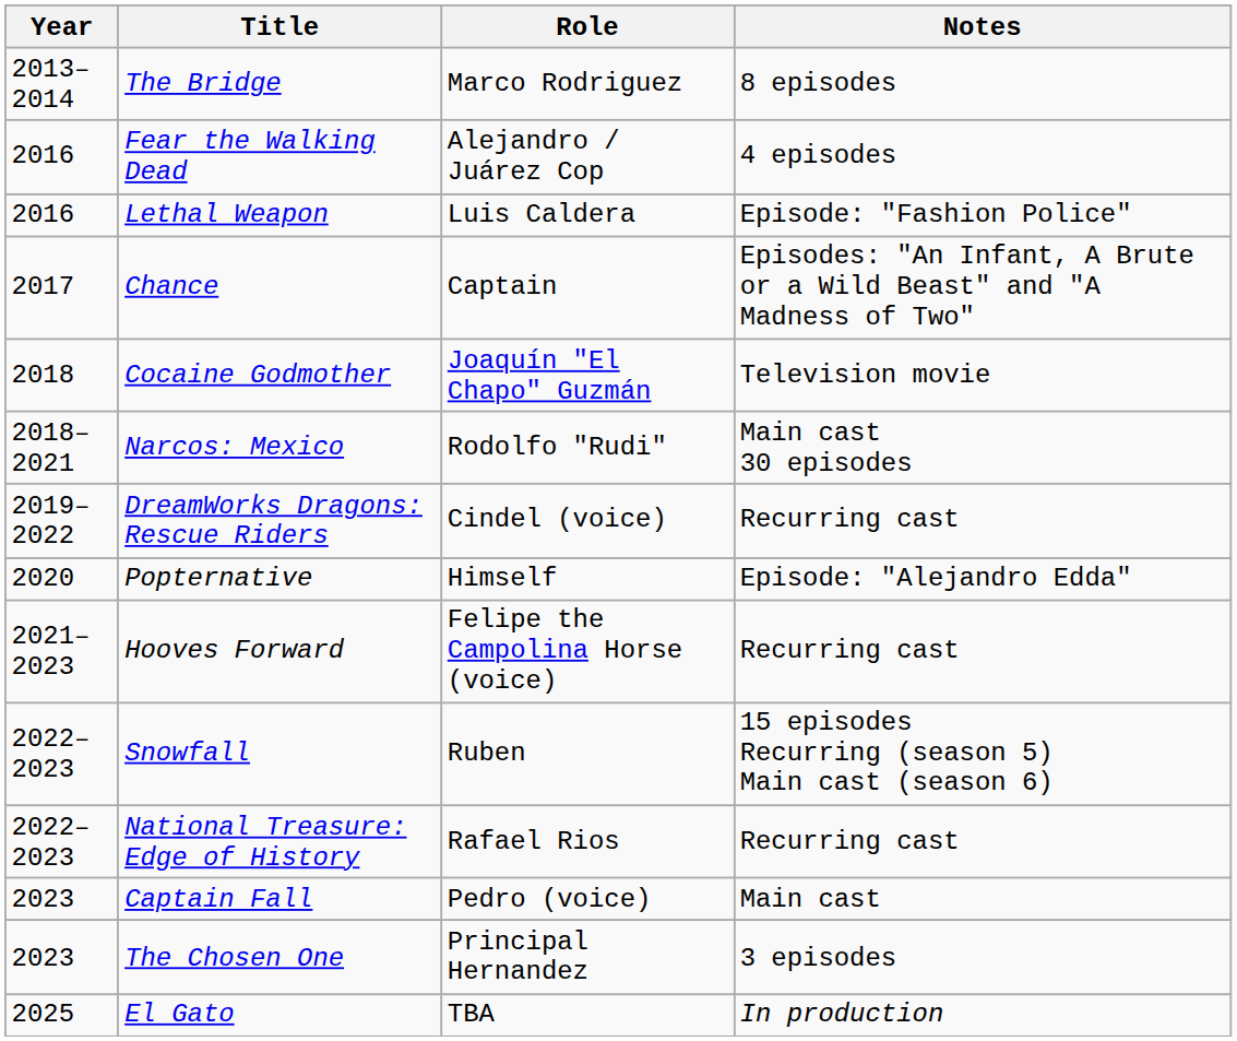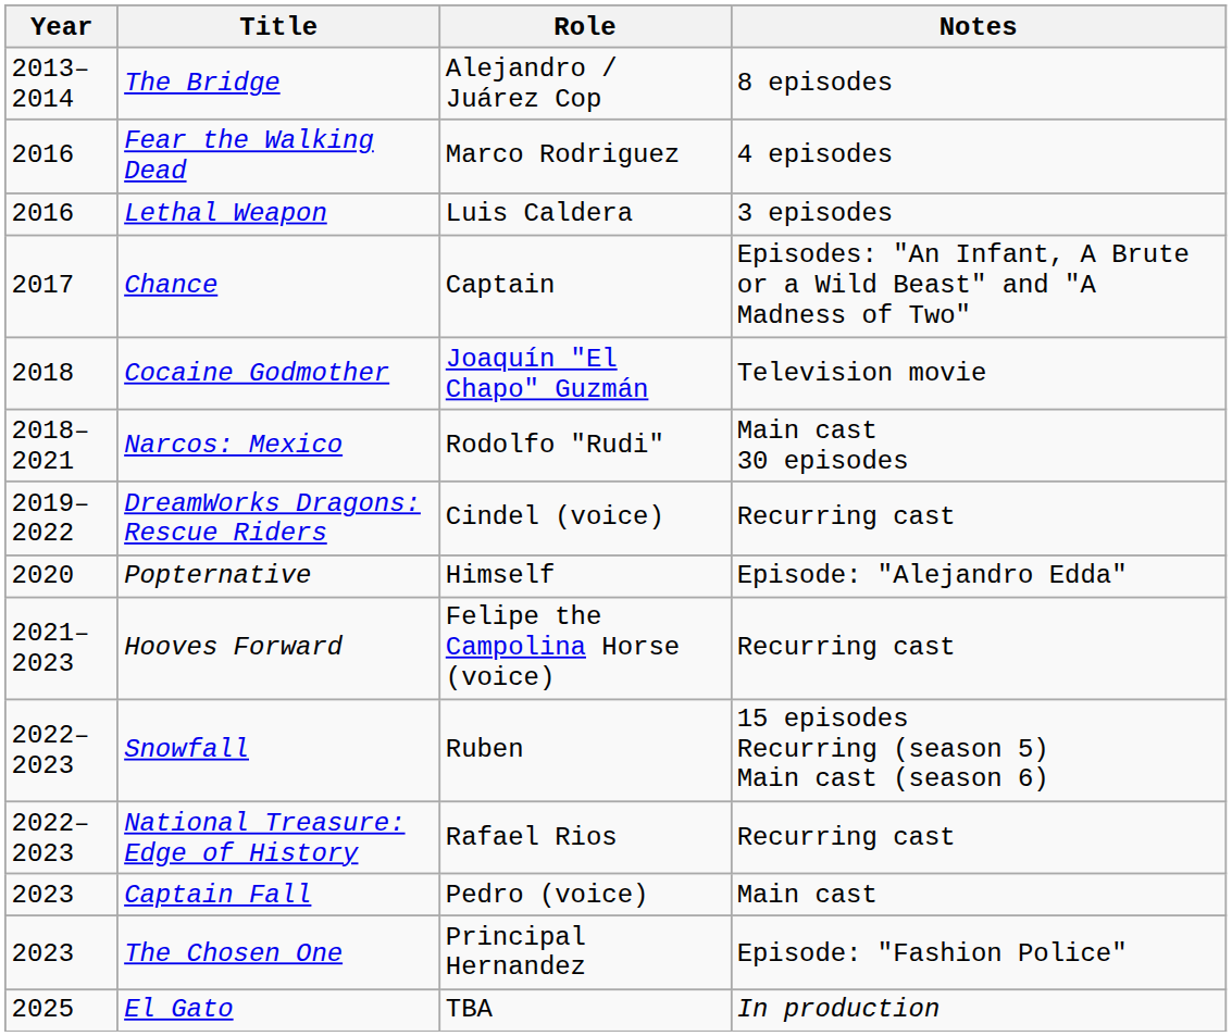The Bridge | Role: Marco Rodriguez -> Alejandro / Juárez Cop
Fear the Walking Dead | Role: Alejandro / Juárez Cop -> Marco Rodriguez
Lethal Weapon | Notes: Episode: "Fashion Police" -> 3 episodes
The Chosen One | Notes: 3 episodes -> Episode: "Fashion Police"
